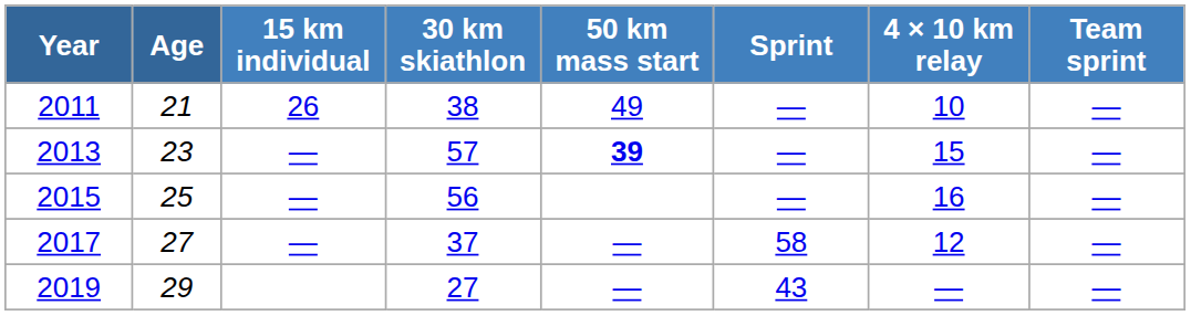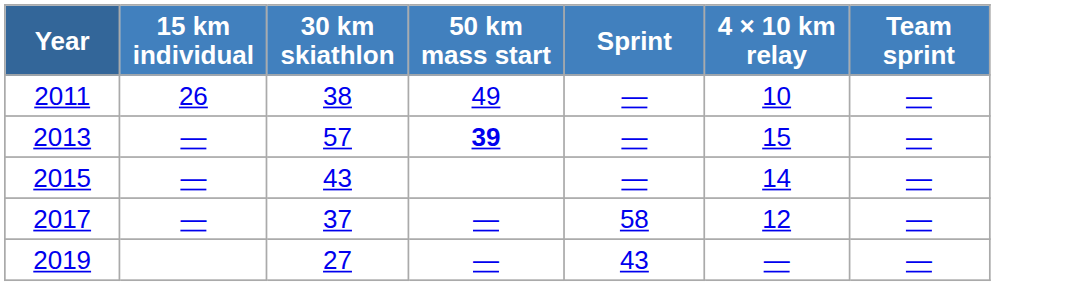- column: Age | 21 | 23 | 25 | 27 | 29
2015 | 30 km skiathlon: 56 -> 43
2015 | 4 × 10 km relay: 16 -> 14
